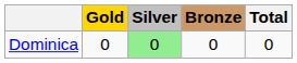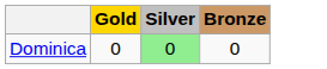- column: Total | 0
